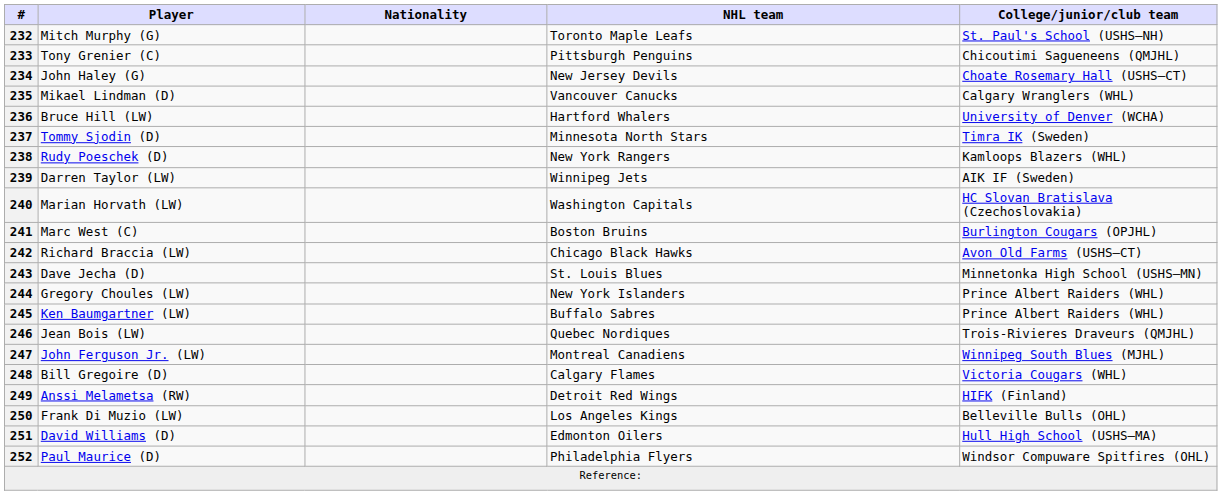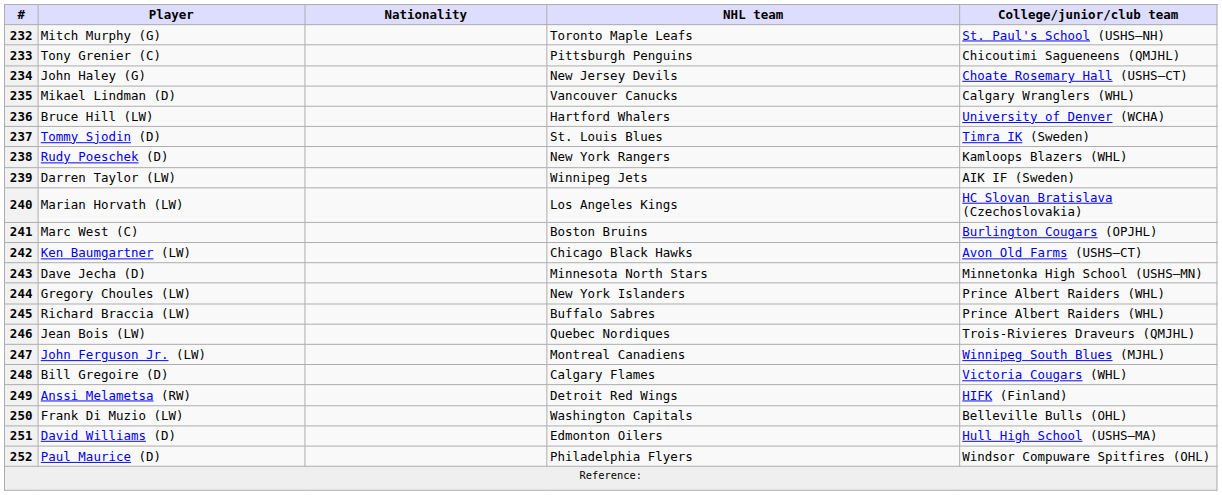237 | NHL team: Minnesota North Stars -> St. Louis Blues
240 | NHL team: Washington Capitals -> Los Angeles Kings
242 | Player: Richard Braccia (LW) -> Ken Baumgartner (LW)
243 | NHL team: St. Louis Blues -> Minnesota North Stars
245 | Player: Ken Baumgartner (LW) -> Richard Braccia (LW)
250 | NHL team: Los Angeles Kings -> Washington Capitals
